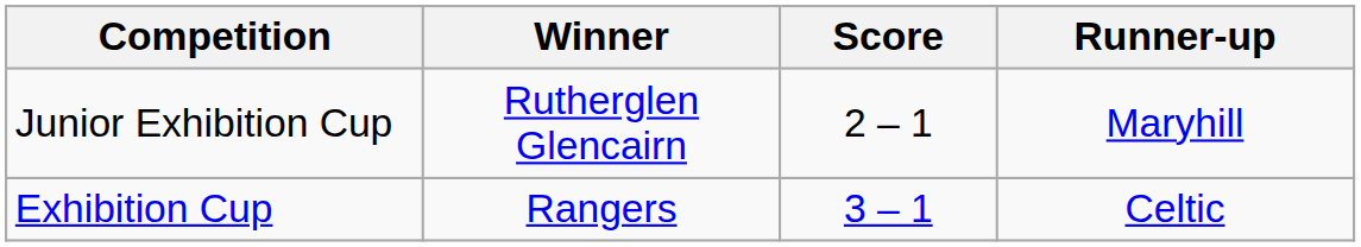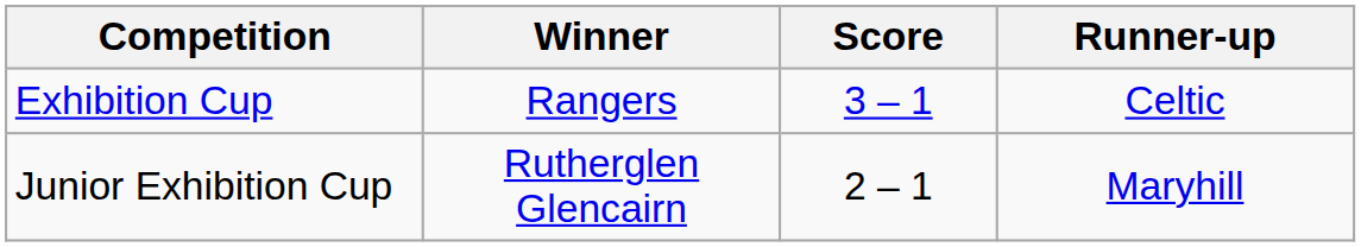rows swapped: Exhibition Cup <-> Junior Exhibition Cup
